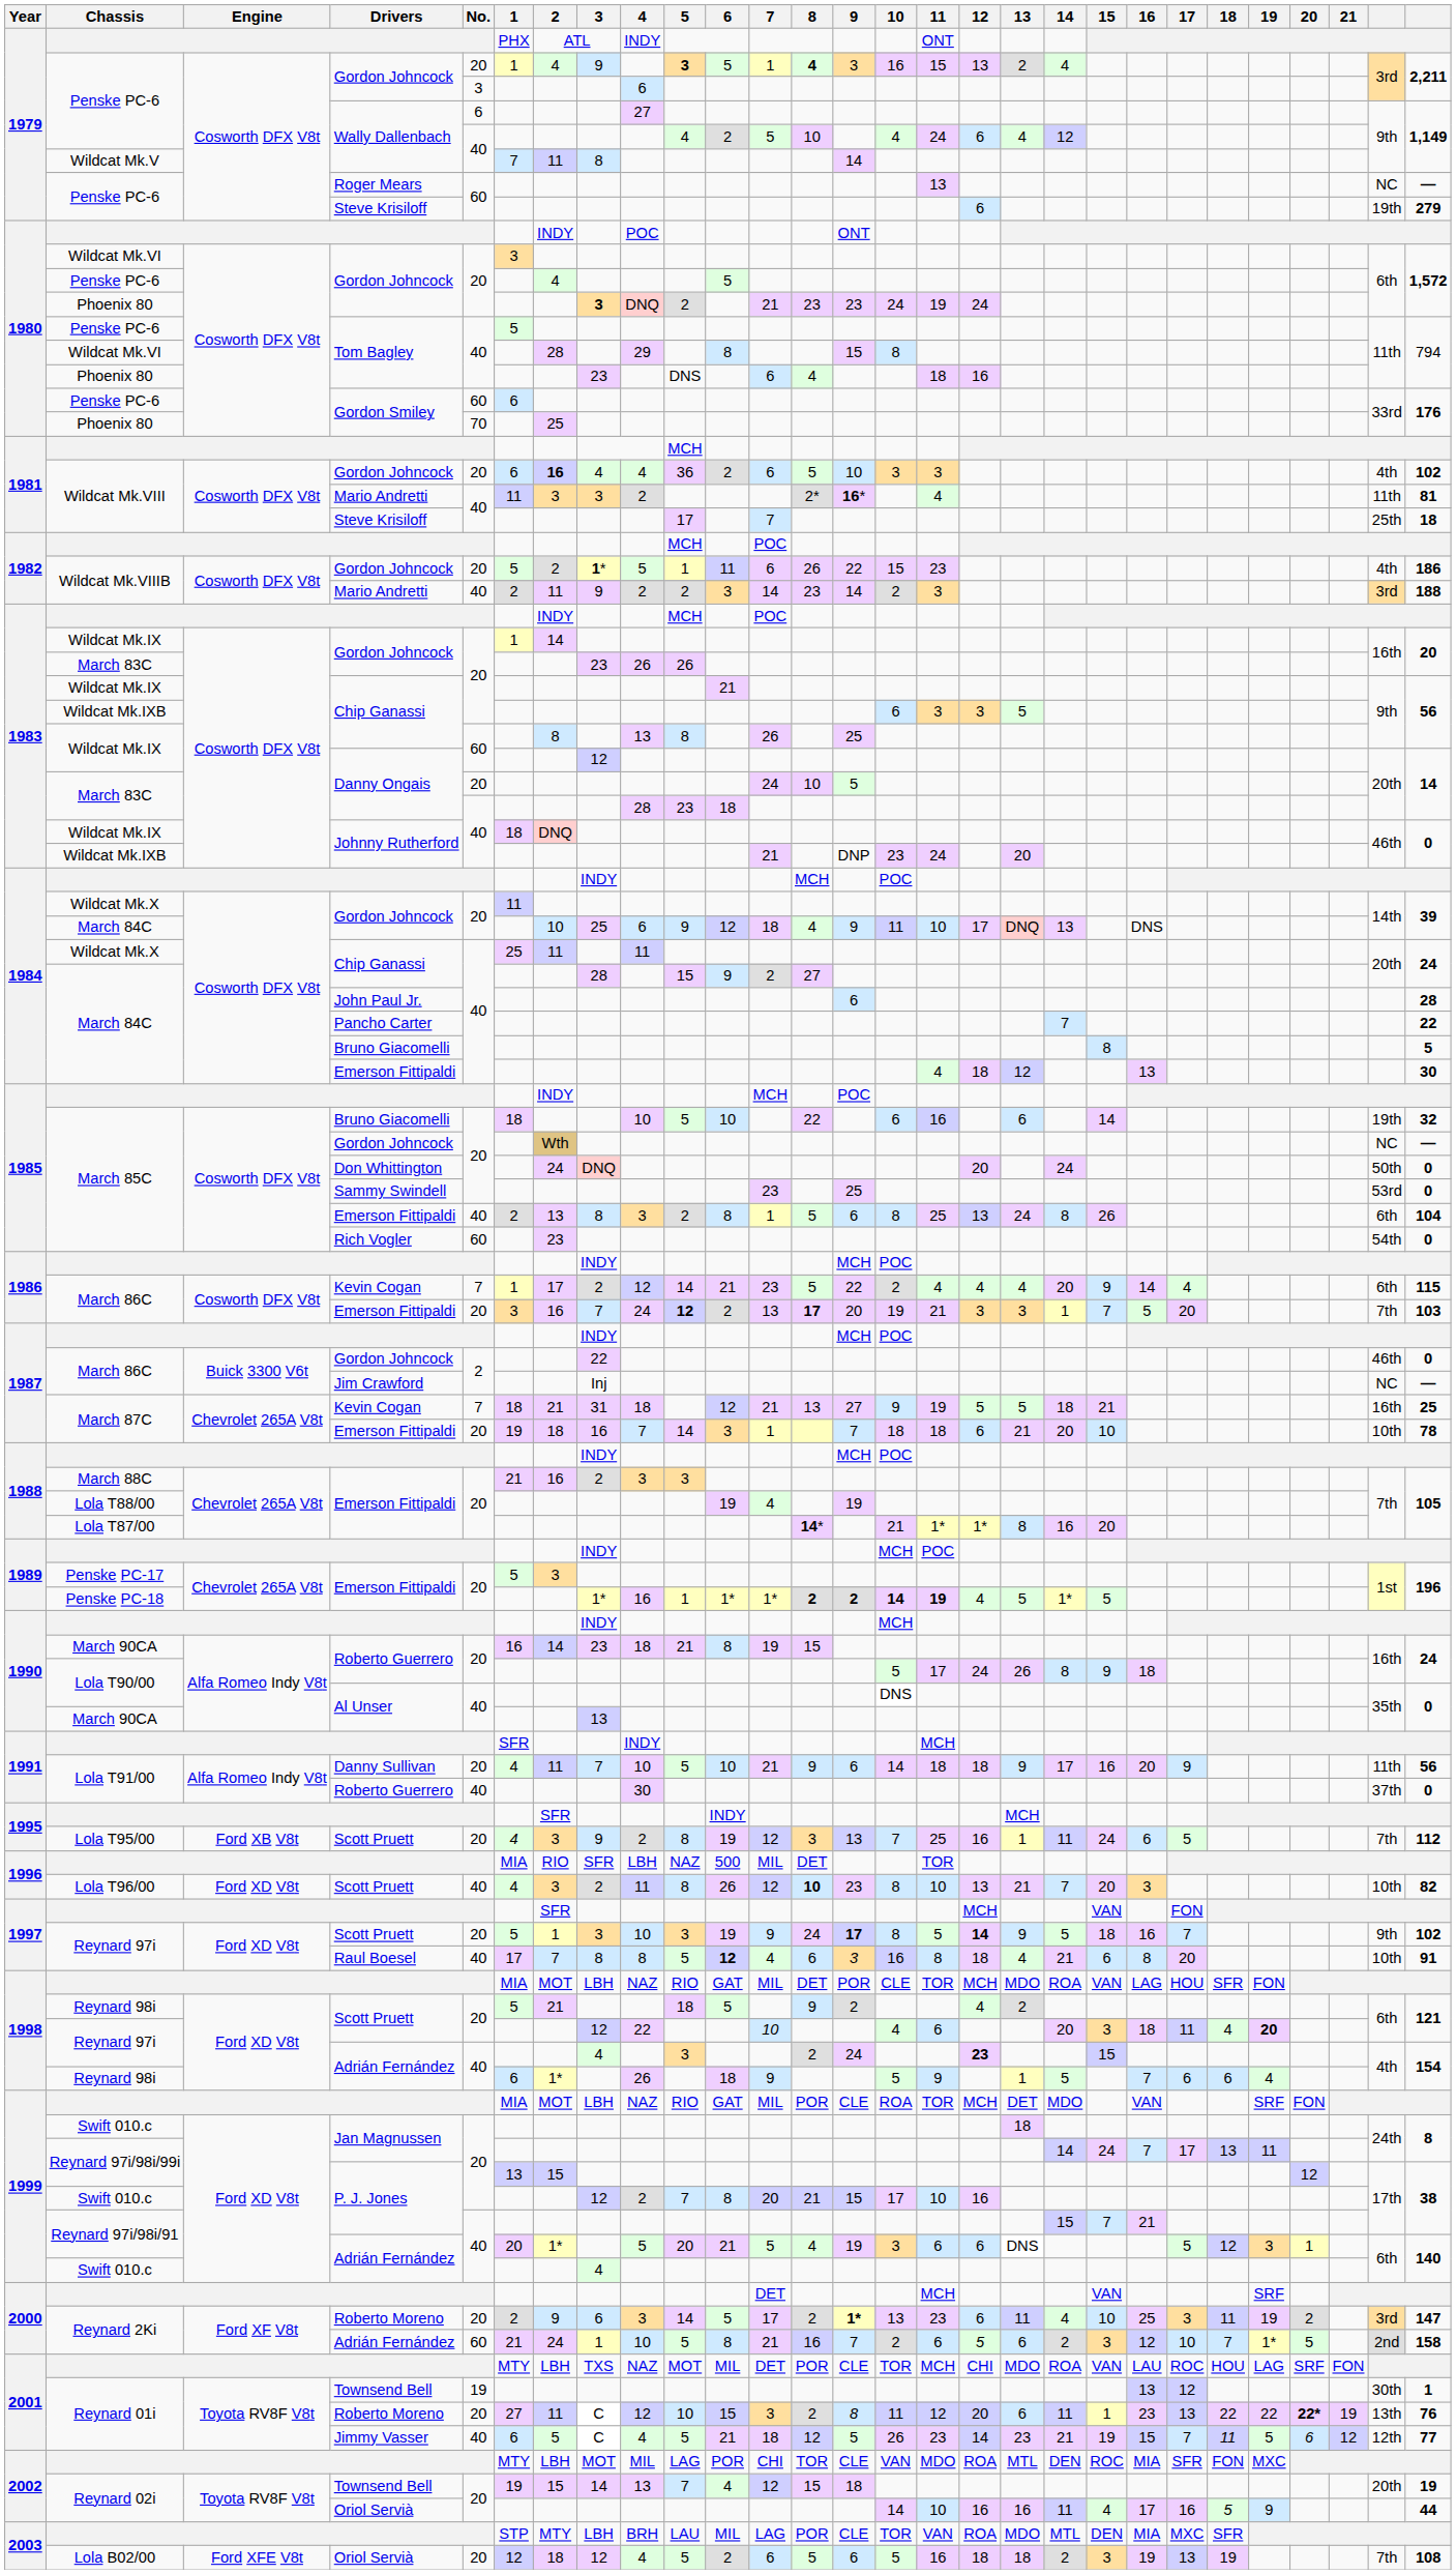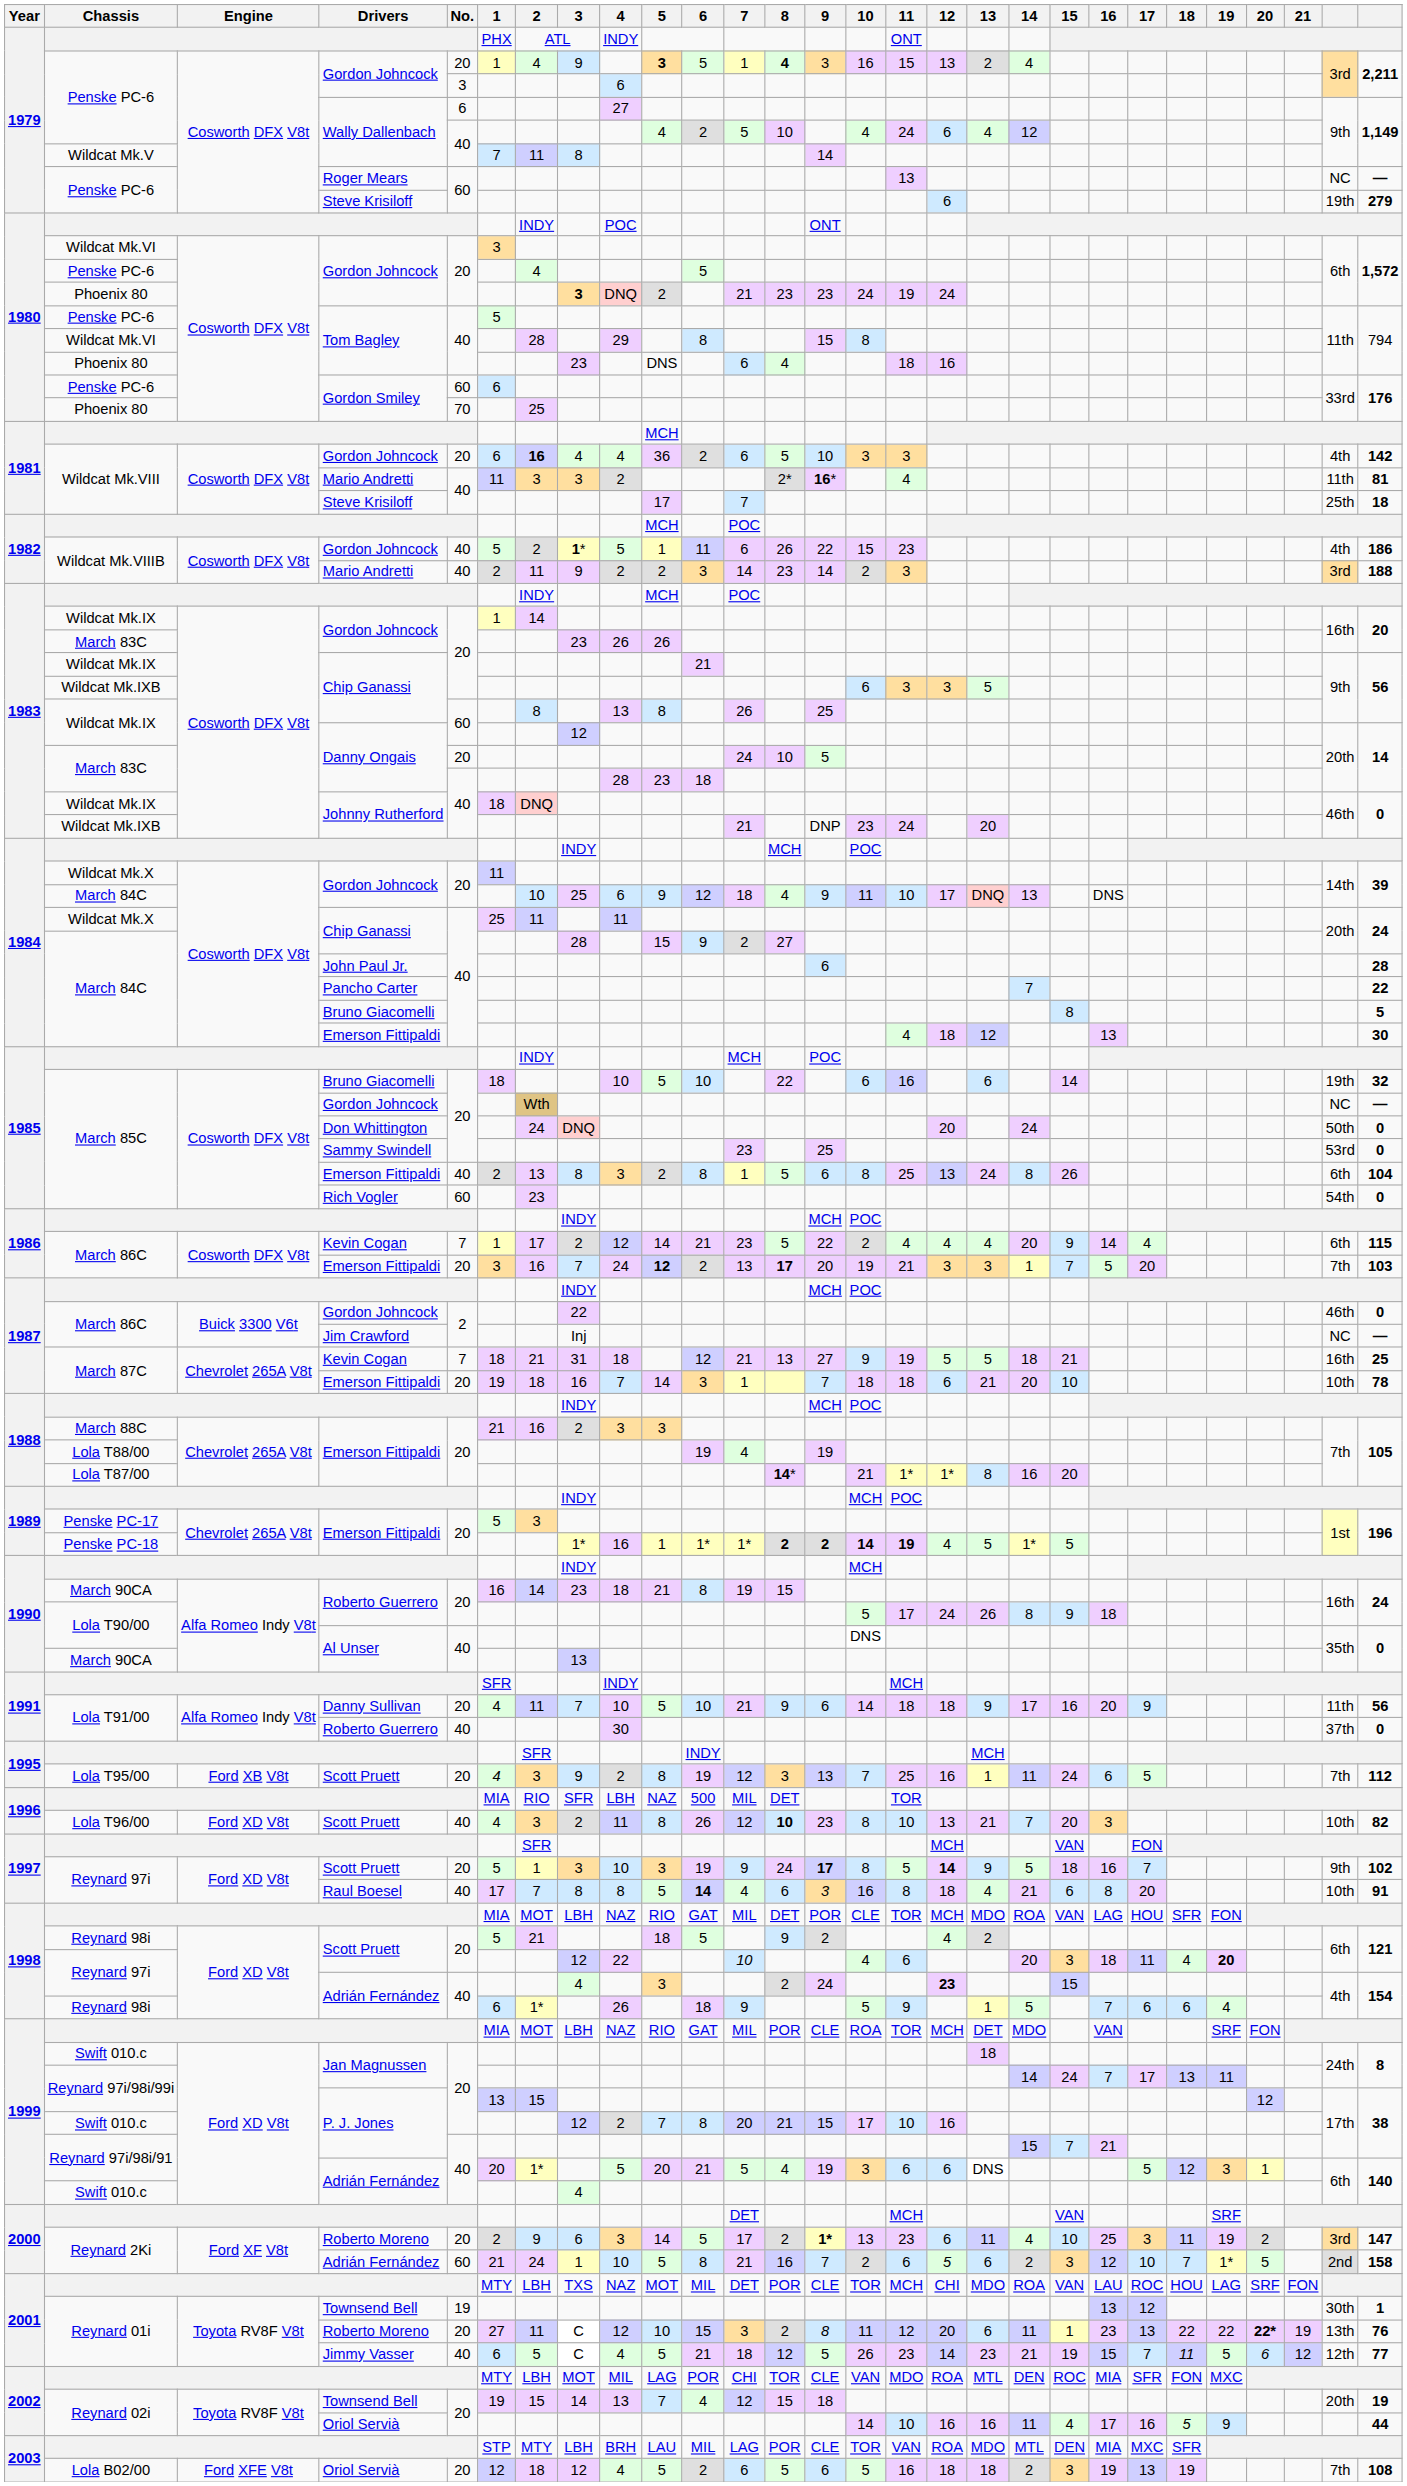Wildcat Mk.VIII / Gordon Johncock | column 28: 102 -> 142
Wildcat Mk.VIIIB / Gordon Johncock | No.: 20 -> 40
Reynard 97i / Raul Boesel | 6: 12 -> 14
